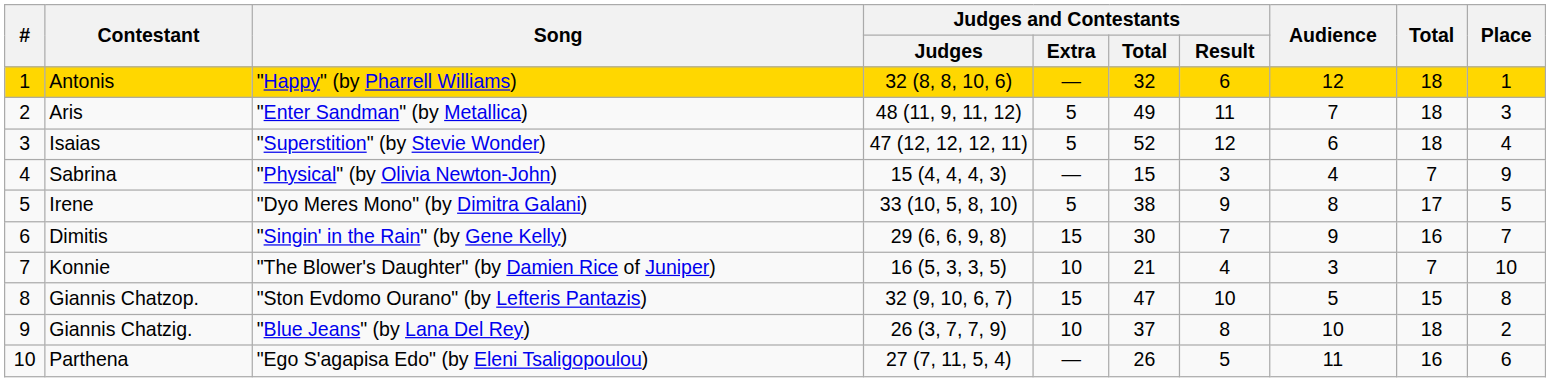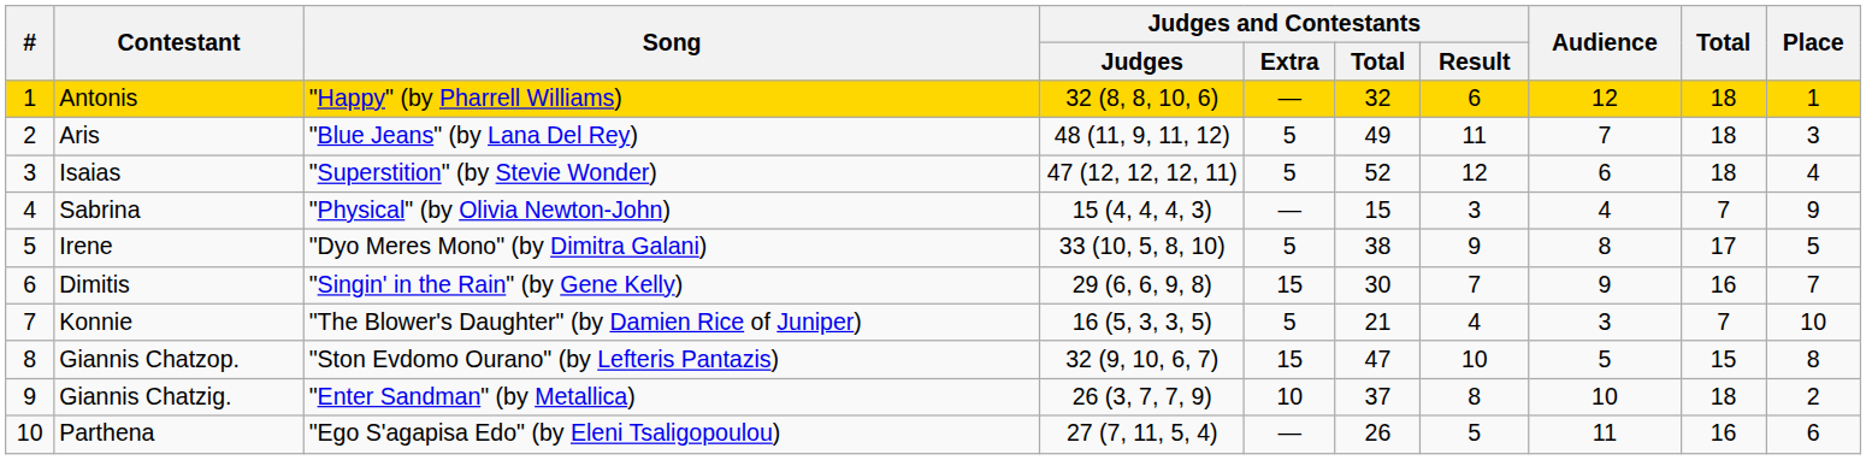Aris | Song: "Enter Sandman" (by Metallica) -> "Blue Jeans" (by Lana Del Rey)
Konnie | Judges and Contestants / Extra: 10 -> 5
Giannis Chatzig. | Song: "Blue Jeans" (by Lana Del Rey) -> "Enter Sandman" (by Metallica)
